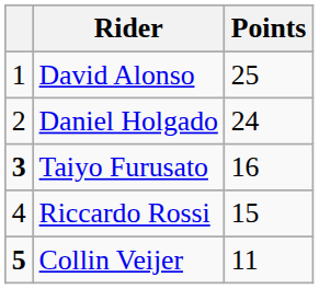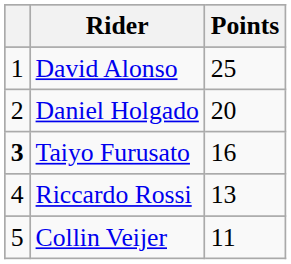Daniel Holgado | Points: 24 -> 20
Riccardo Rossi | Points: 15 -> 13
Collin Veijer | column 1: bold -> normal
